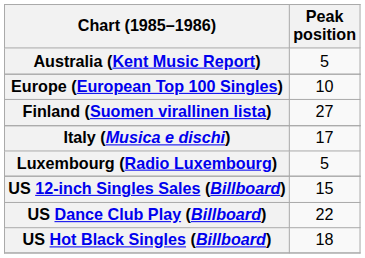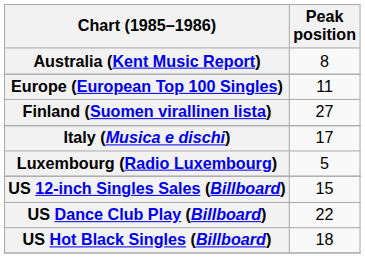Australia (Kent Music Report) | Peak position: 5 -> 8
Europe (European Top 100 Singles) | Peak position: 10 -> 11
